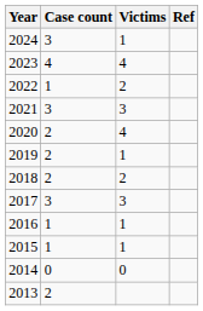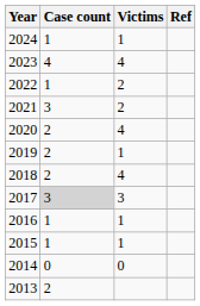2024 | Case count: 3 -> 1
2021 | Victims: 3 -> 2
2018 | Victims: 2 -> 4
2017 | Case count: no background -> lightgrey background
